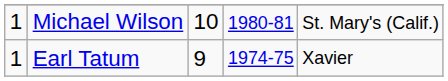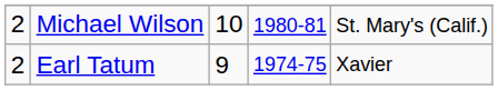Michael Wilson | column 1: 1 -> 2
Earl Tatum | column 1: 1 -> 2
